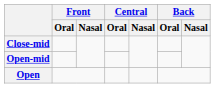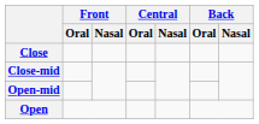+ row: Close
